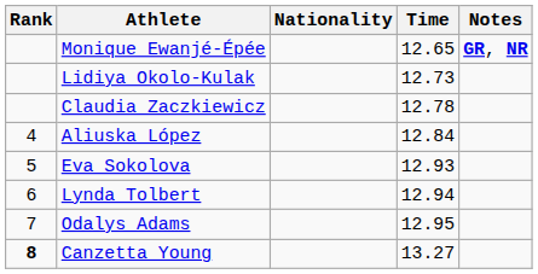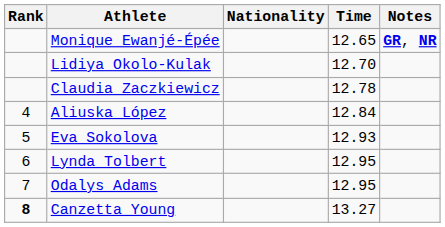Lidiya Okolo-Kulak | Time: 12.73 -> 12.70
Lynda Tolbert | Time: 12.94 -> 12.95
